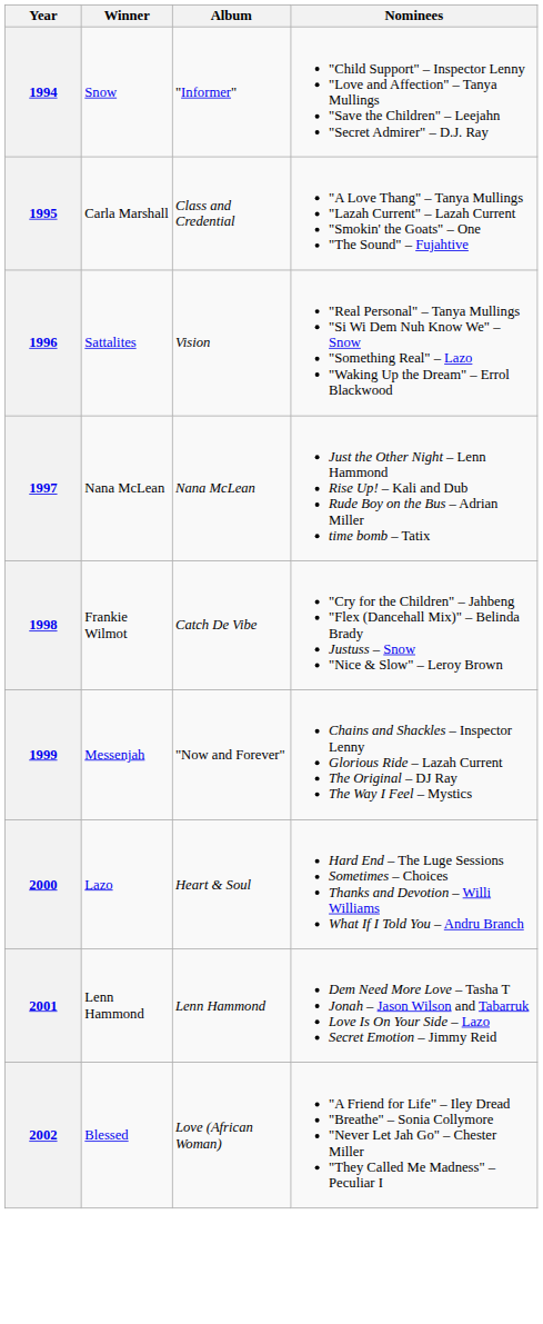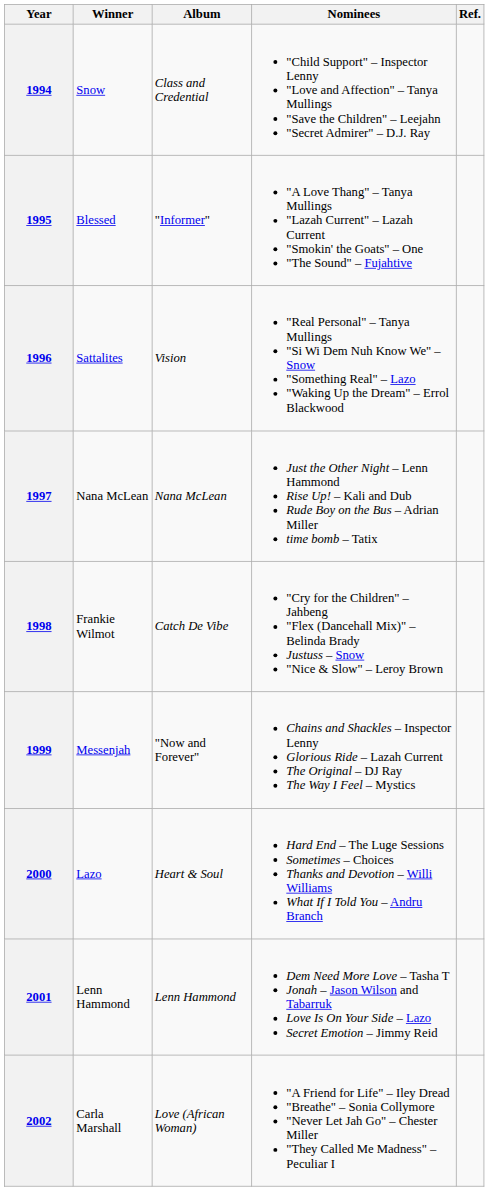+ column: Ref.
1994 | Album: "Informer" -> Class and Credential
1995 | Winner: Carla Marshall -> Blessed
1995 | Album: Class and Credential -> "Informer"
2002 | Winner: Blessed -> Carla Marshall
